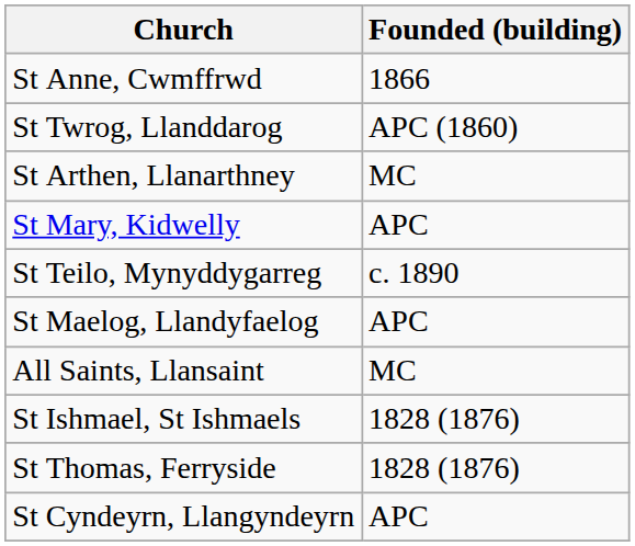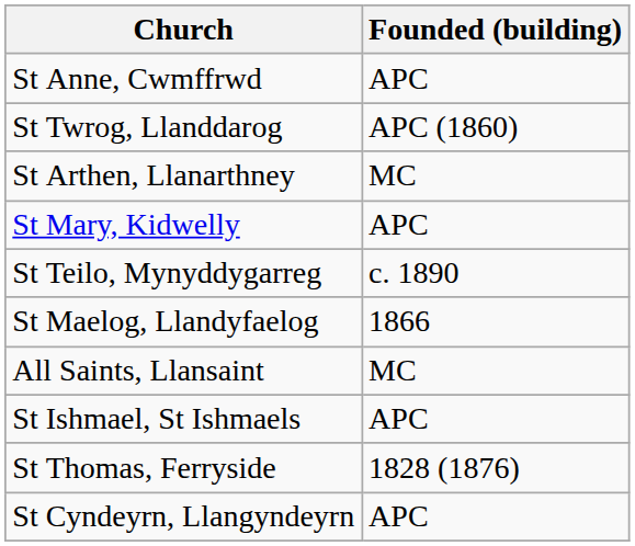St Anne, Cwmffrwd | Founded (building): 1866 -> APC
St Maelog, Llandyfaelog | Founded (building): APC -> 1866
St Ishmael, St Ishmaels | Founded (building): 1828 (1876) -> APC
